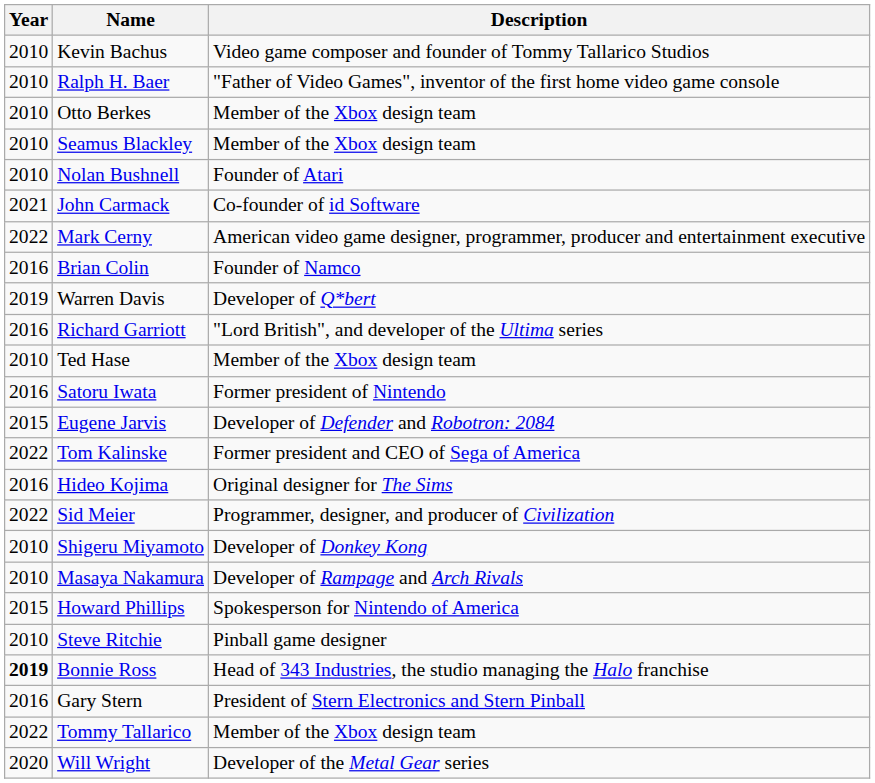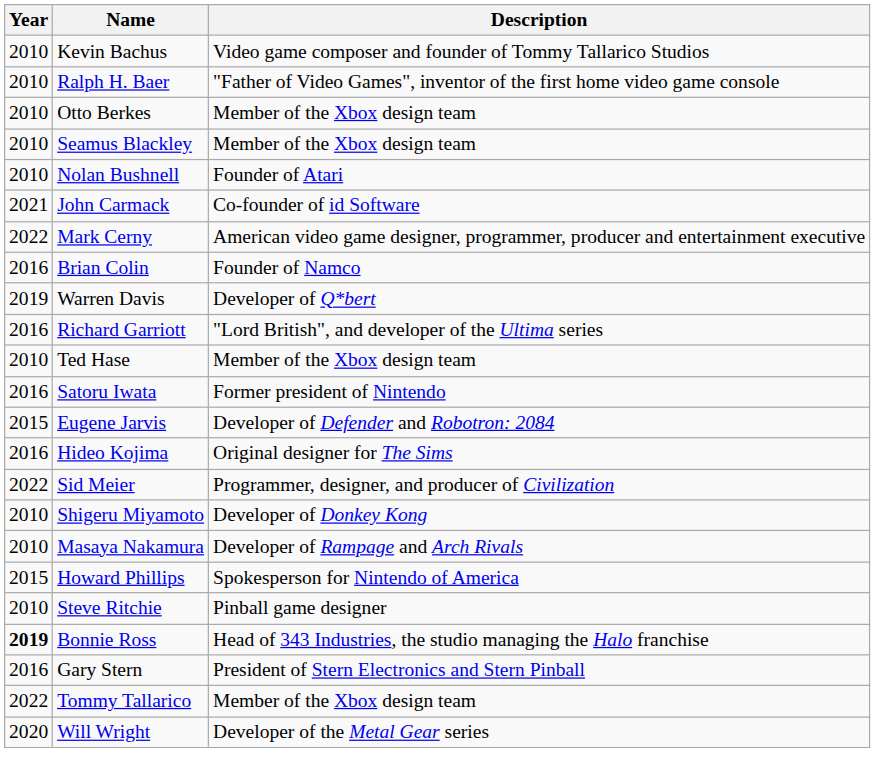- row: 2022 | Tom Kalinske | Former president and CEO of Sega of America
